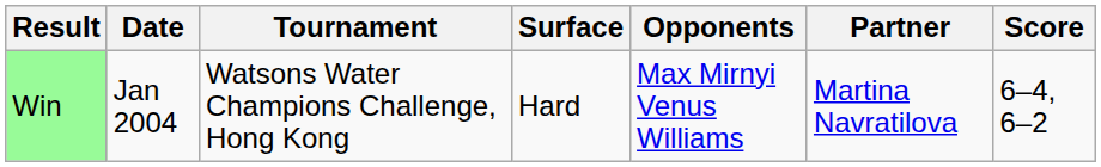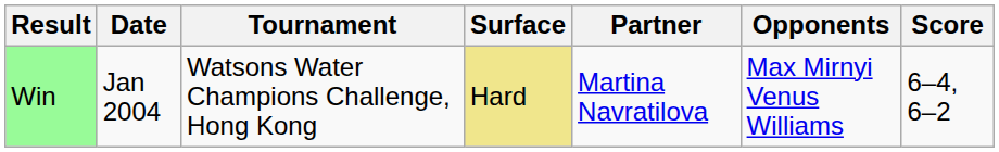columns swapped: Partner <-> Opponents
Win | Surface: no background -> khaki background
